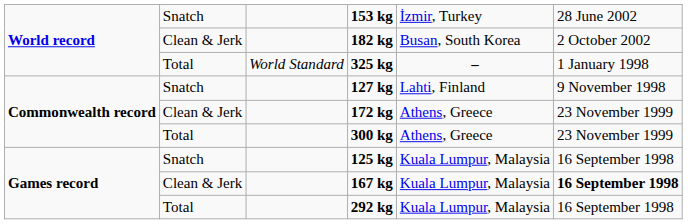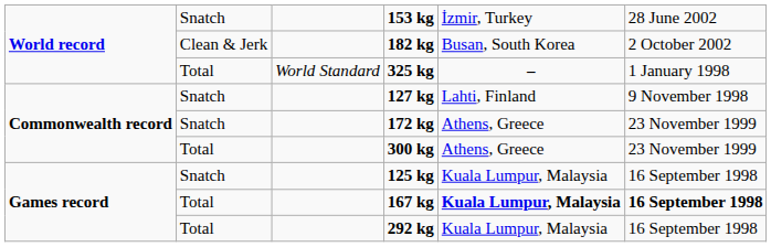172 kg | column 2: Clean & Jerk -> Snatch
167 kg | column 2: Clean & Jerk -> Total
167 kg | column 5: normal -> bold
